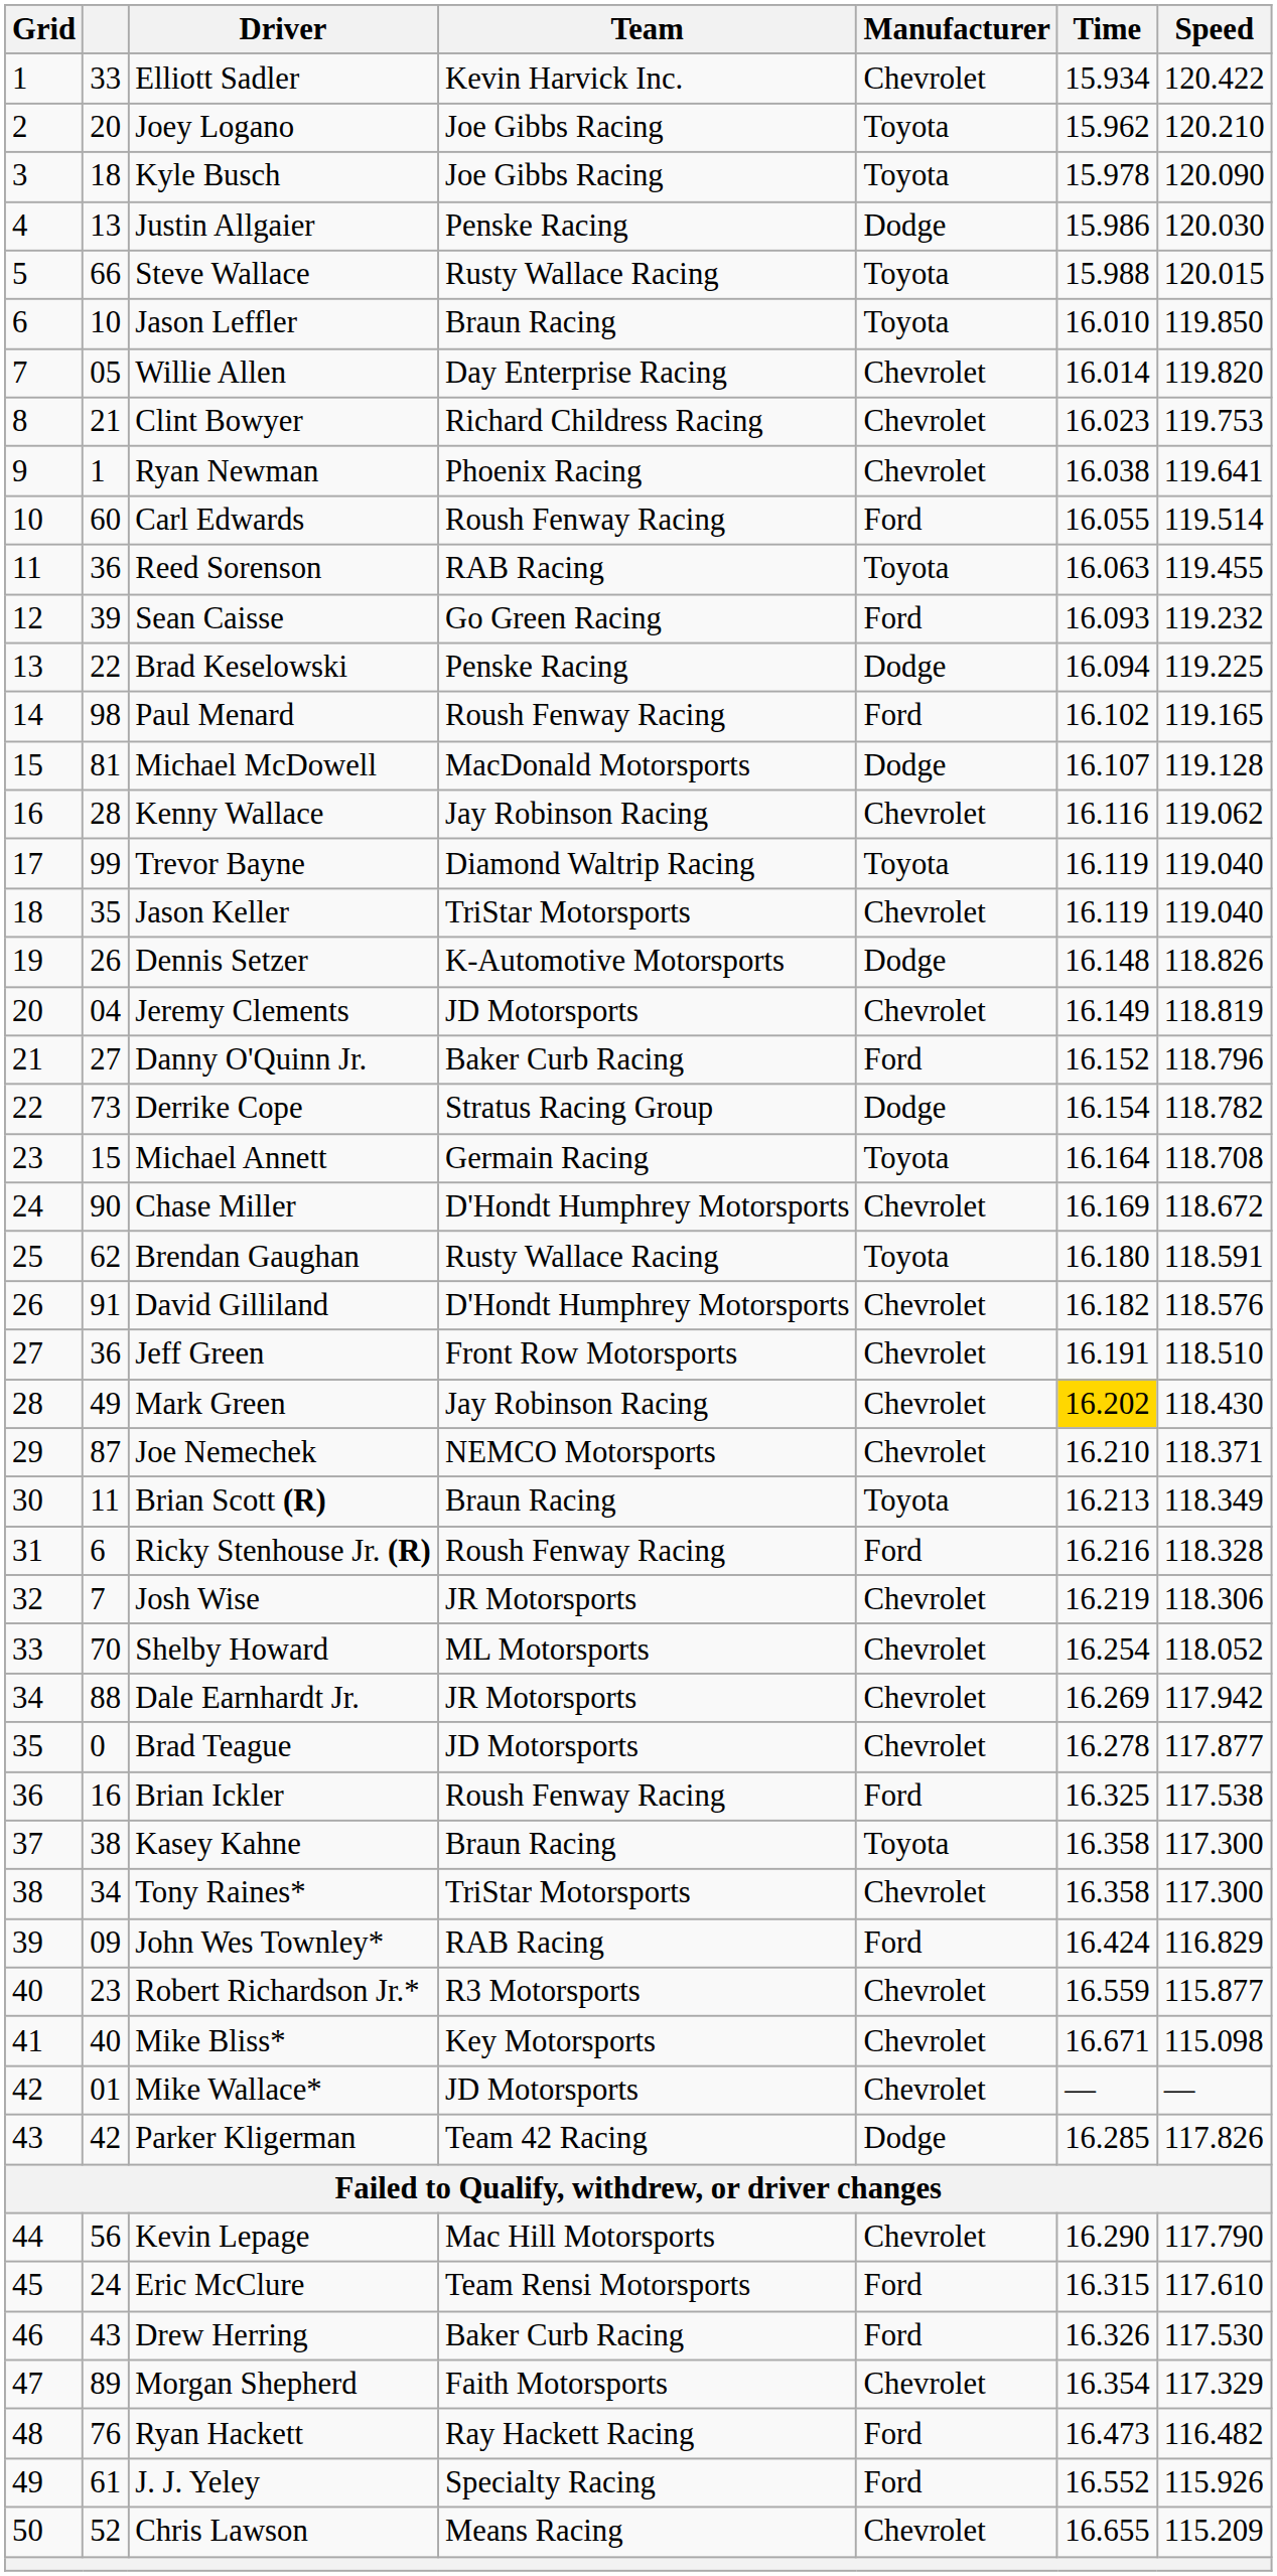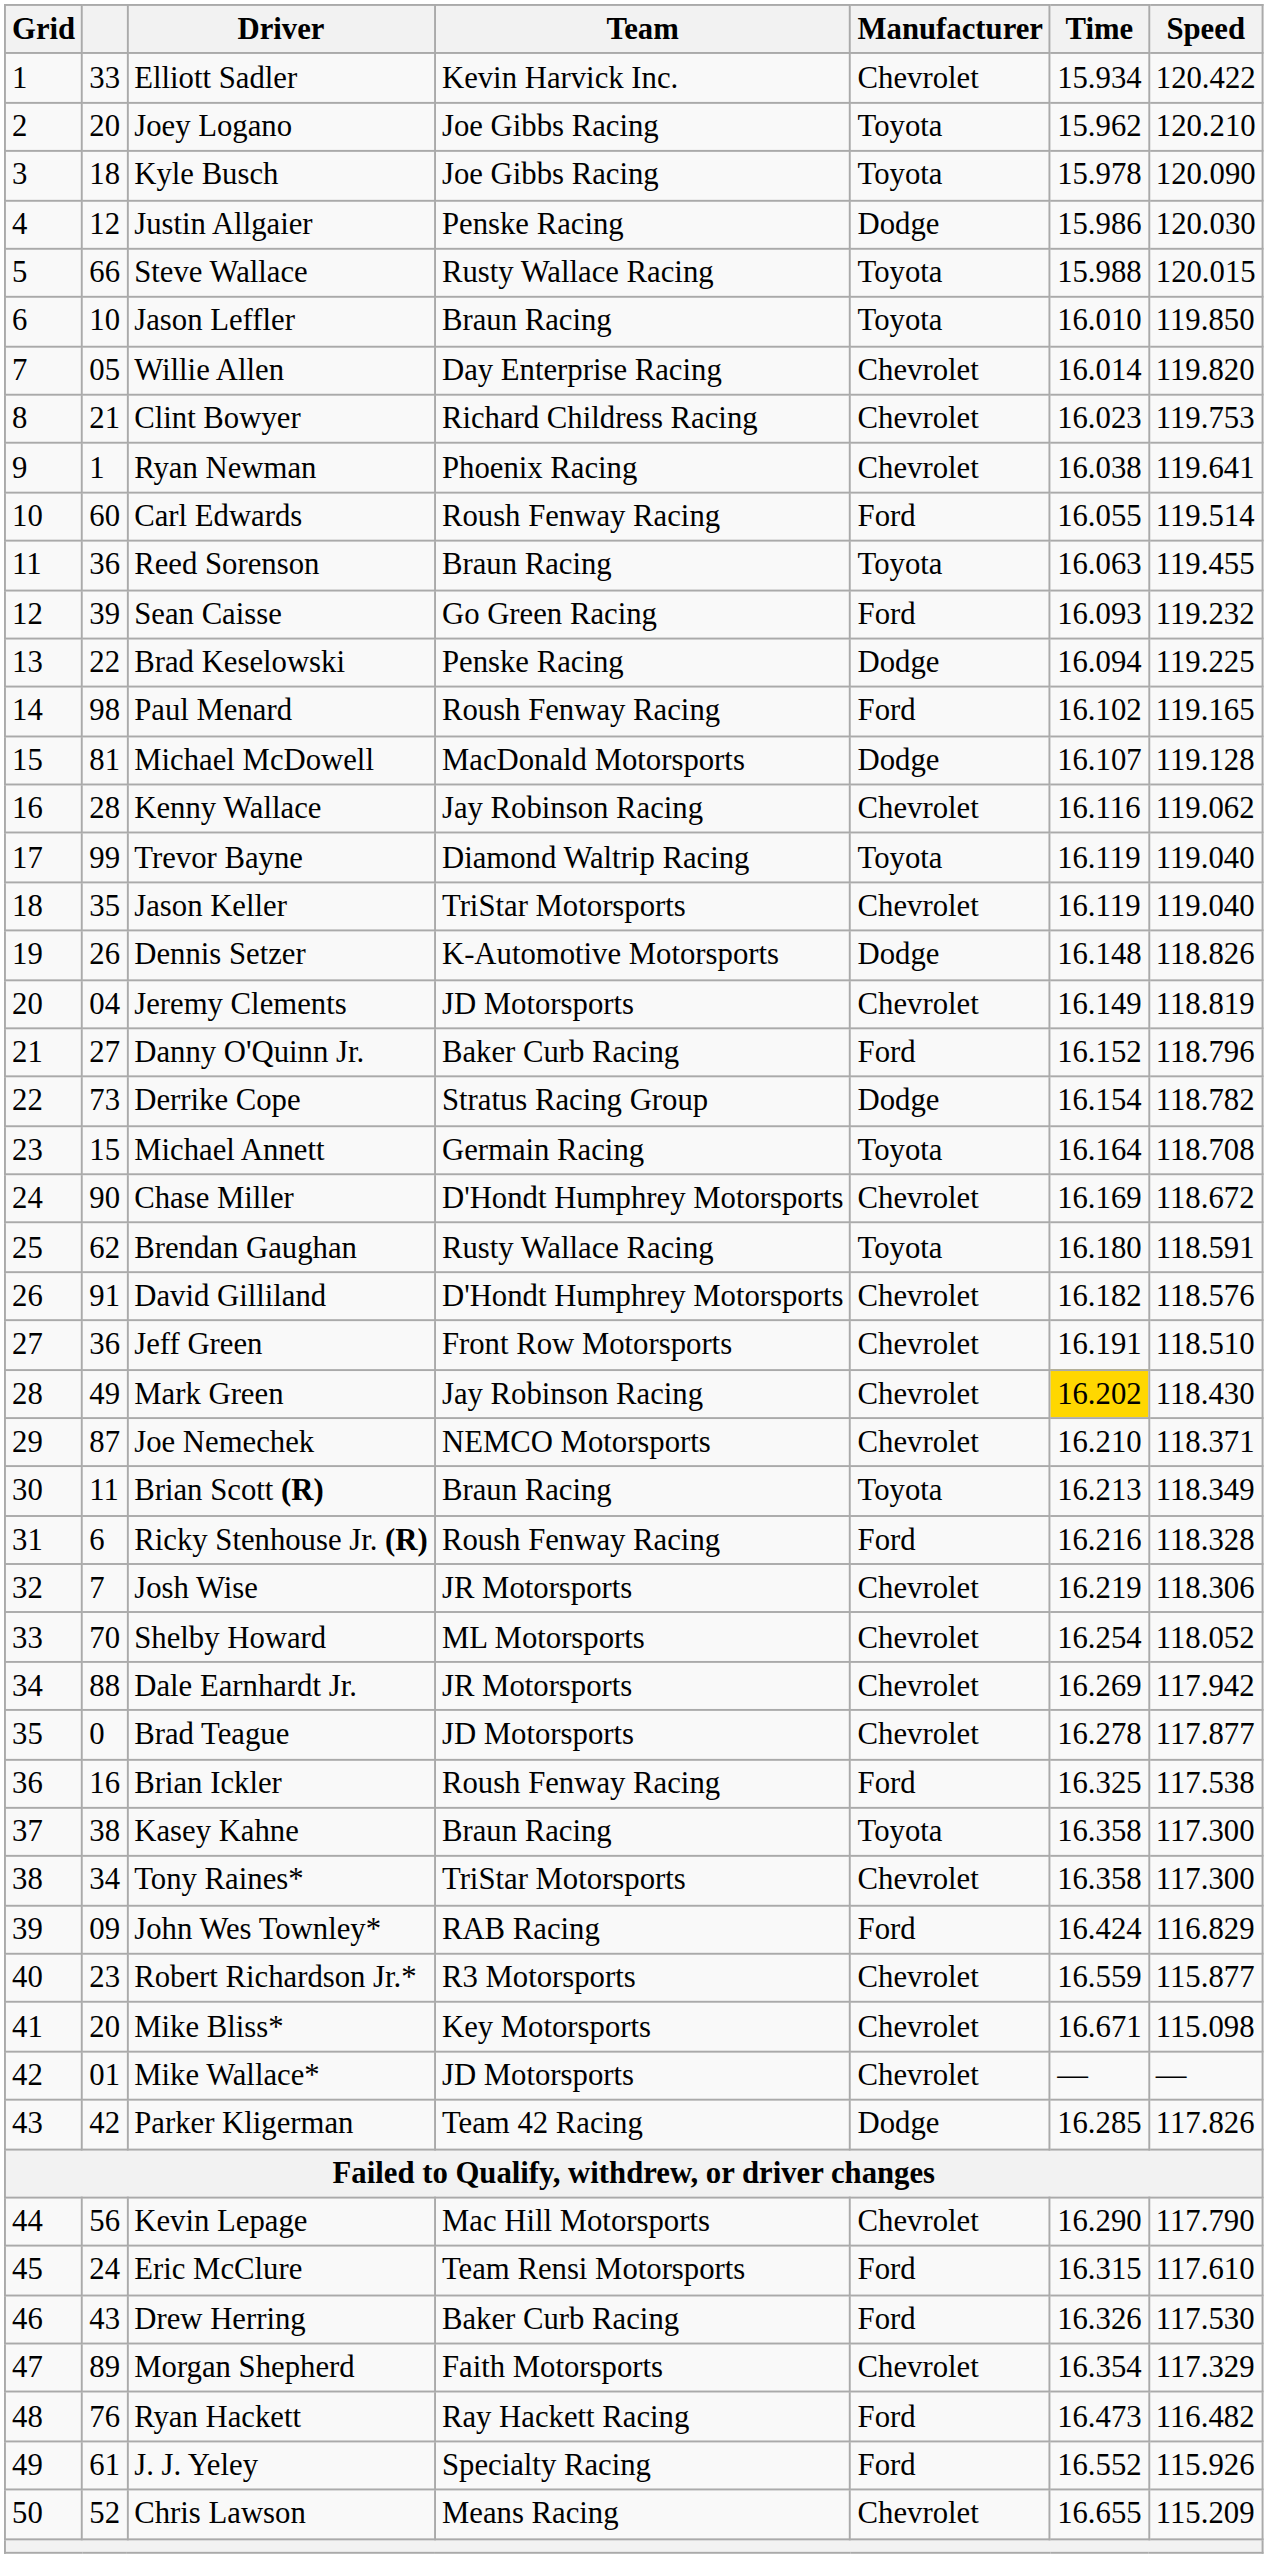Justin Allgaier | column 2: 13 -> 12
Reed Sorenson | Team: RAB Racing -> Braun Racing
Mike Bliss* | column 2: 40 -> 20
